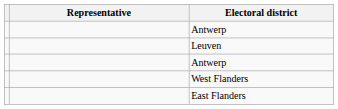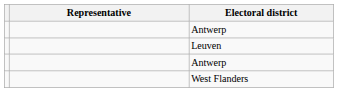- row: East Flanders
